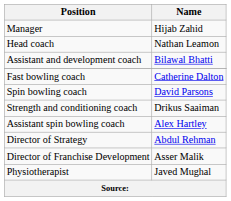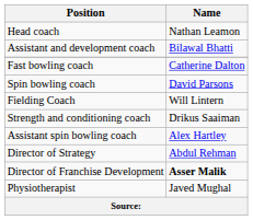- row: Manager | Hijab Zahid
+ row: Fielding Coach | Will Lintern
Director of Franchise Development | Name: normal -> bold
